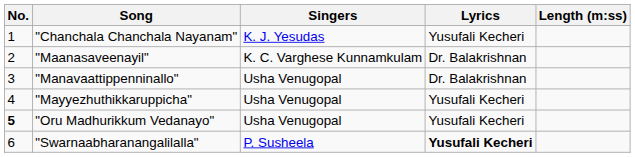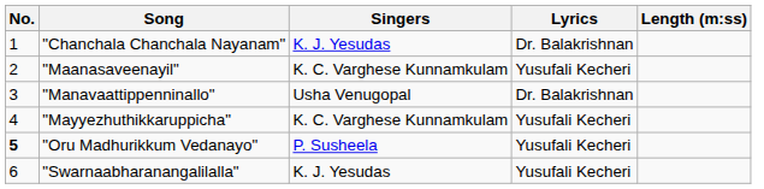"Chanchala Chanchala Nayanam" | Lyrics: Yusufali Kecheri -> Dr. Balakrishnan
"Maanasaveenayil" | Lyrics: Dr. Balakrishnan -> Yusufali Kecheri
"Mayyezhuthikkaruppicha" | Singers: Usha Venugopal -> K. C. Varghese Kunnamkulam
"Oru Madhurikkum Vedanayo" | Singers: Usha Venugopal -> P. Susheela
"Swarnaabharanangalilalla" | Singers: P. Susheela -> K. J. Yesudas
"Swarnaabharanangalilalla" | Lyrics: bold -> normal
